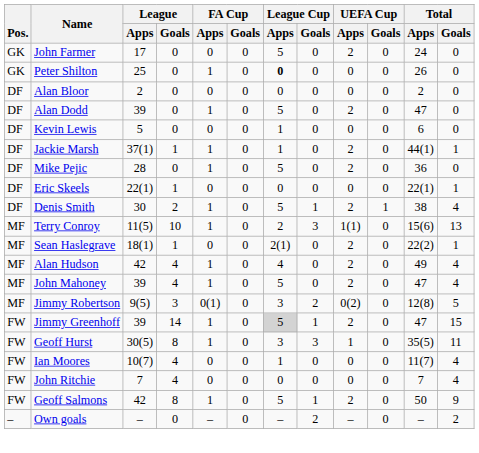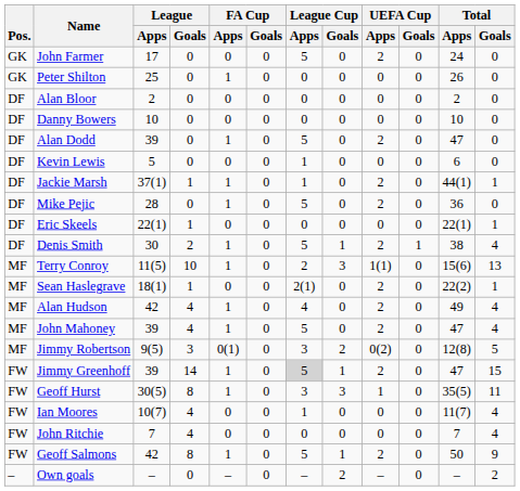Peter Shilton | League Cup / Apps: bold -> normal
+ row: DF | Danny Bowers | 10 | 0 | 0 | 0 | 0 | 0 | 0 | 0 | 10 | 0
